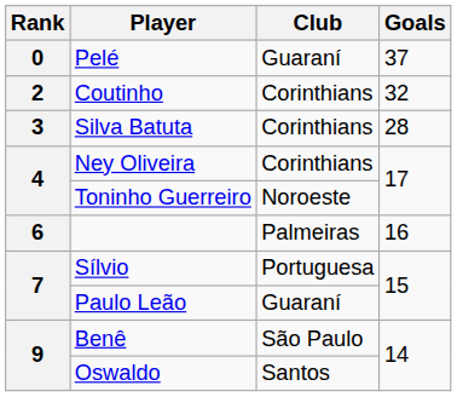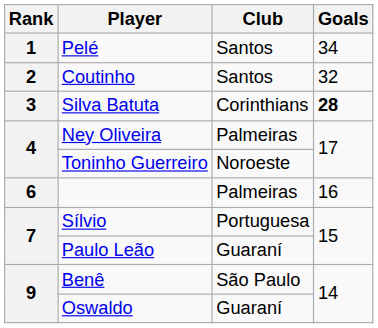Pelé | Rank: 0 -> 1
Pelé | Club: Guaraní -> Santos
Pelé | Goals: 37 -> 34
Coutinho | Club: Corinthians -> Santos
Silva Batuta | Goals: normal -> bold
Ney Oliveira | Club: Corinthians -> Palmeiras
Oswaldo | Club: Santos -> Guaraní
